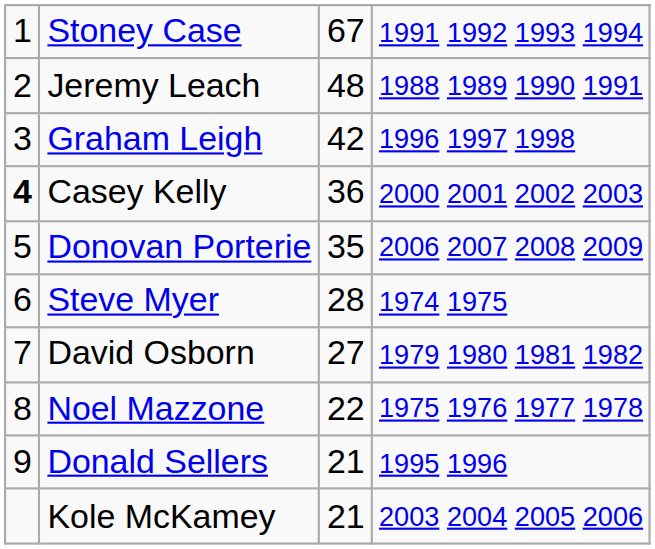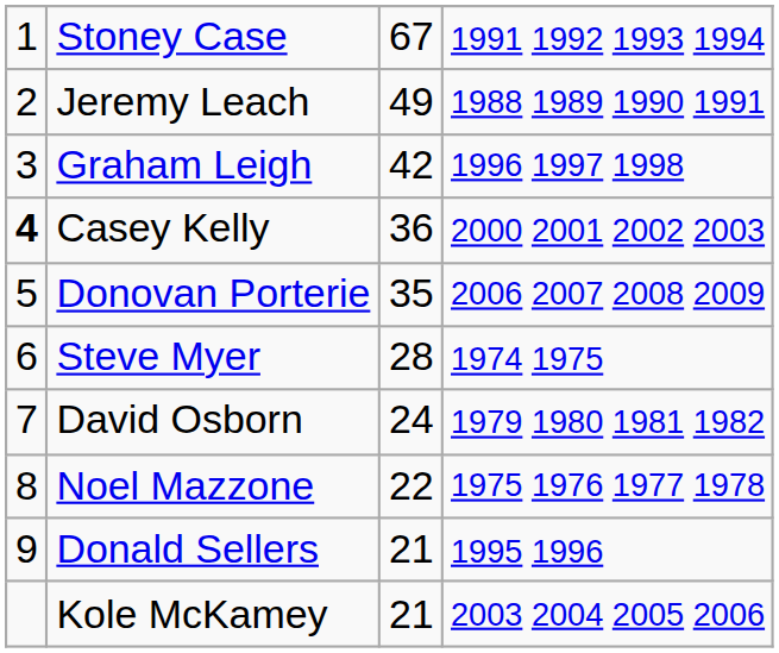Jeremy Leach | column 3: 48 -> 49
David Osborn | column 3: 27 -> 24
